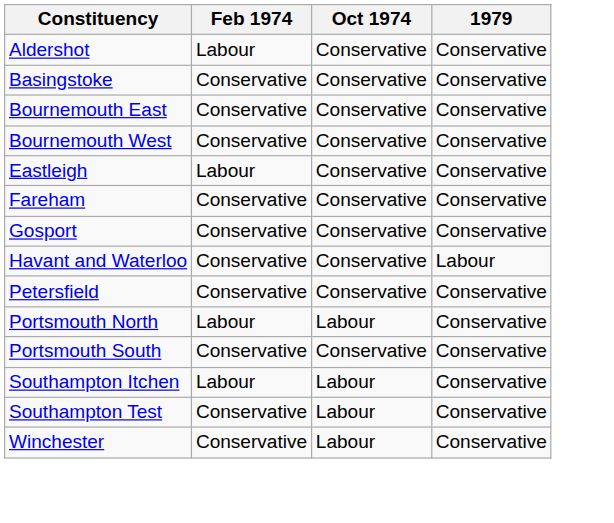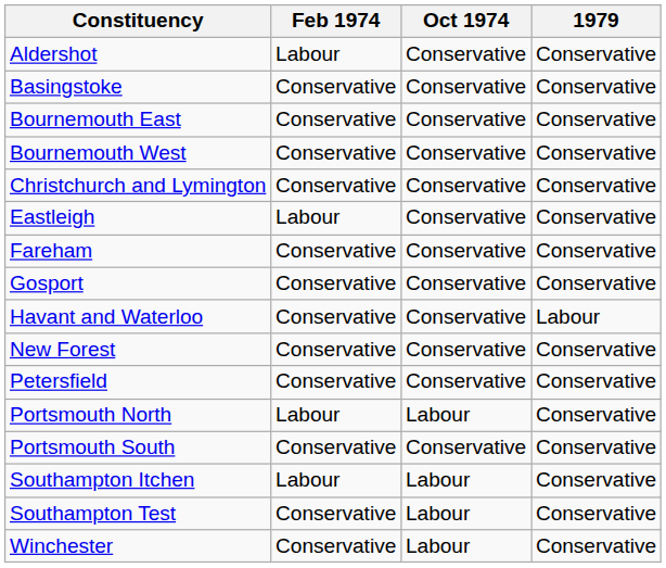+ row: Christchurch and Lymington | Conservative | Conservative | Conservative
+ row: New Forest | Conservative | Conservative | Conservative
